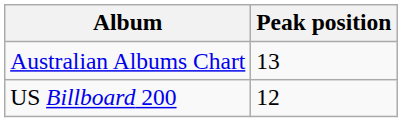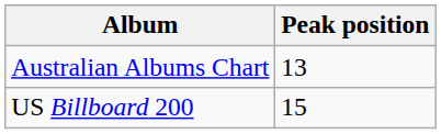US Billboard 200 | Peak position: 12 -> 15
